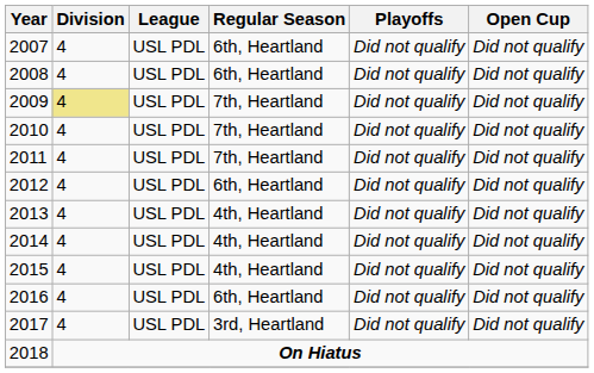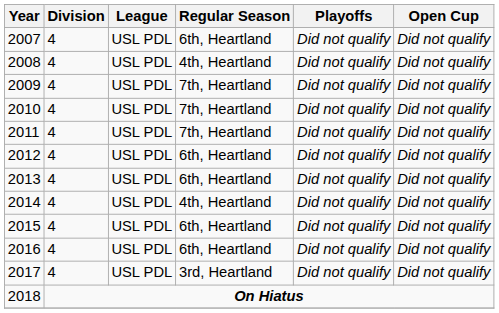2008 | Regular Season: 6th, Heartland -> 4th, Heartland
2009 | Division: khaki background -> no background
2013 | Regular Season: 4th, Heartland -> 6th, Heartland
2015 | Regular Season: 4th, Heartland -> 6th, Heartland
